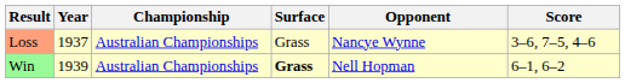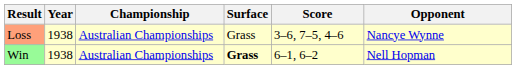columns swapped: Opponent <-> Score
Loss | Year: 1937 -> 1938
Win | Year: 1939 -> 1938
